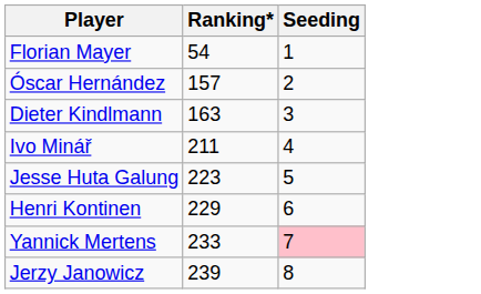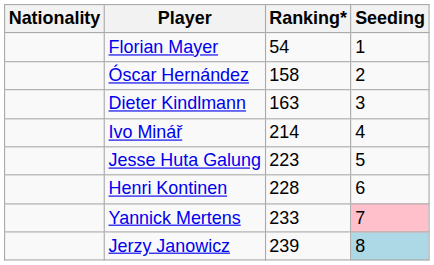+ column: Nationality
Óscar Hernández | Ranking*: 157 -> 158
Ivo Minář | Ranking*: 211 -> 214
Henri Kontinen | Ranking*: 229 -> 228
Jerzy Janowicz | Seeding: no background -> lightblue background
